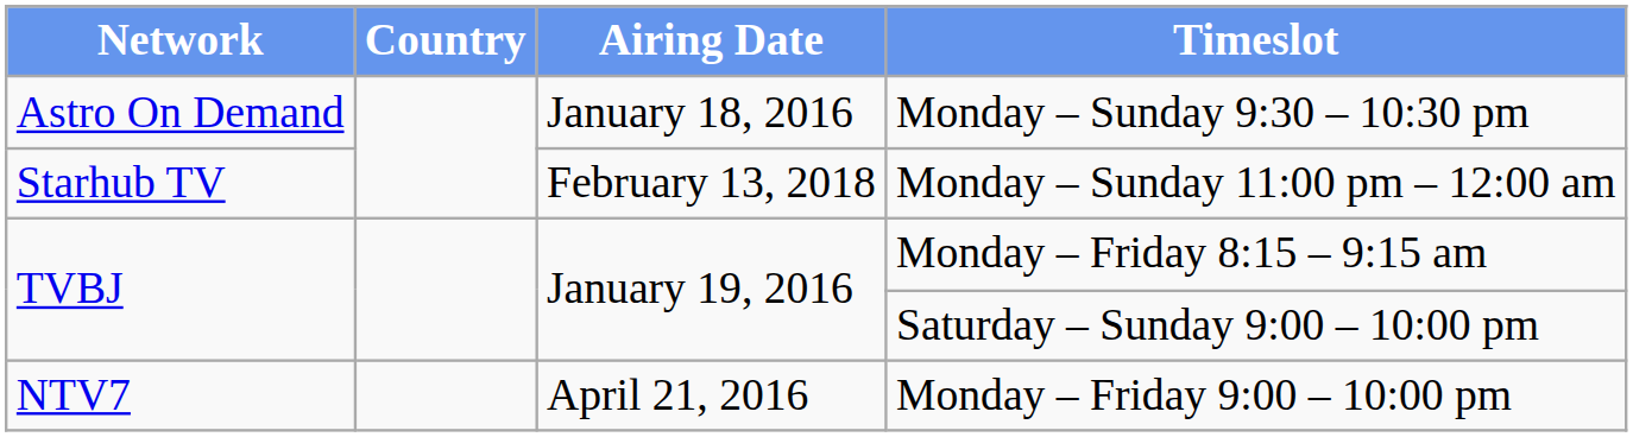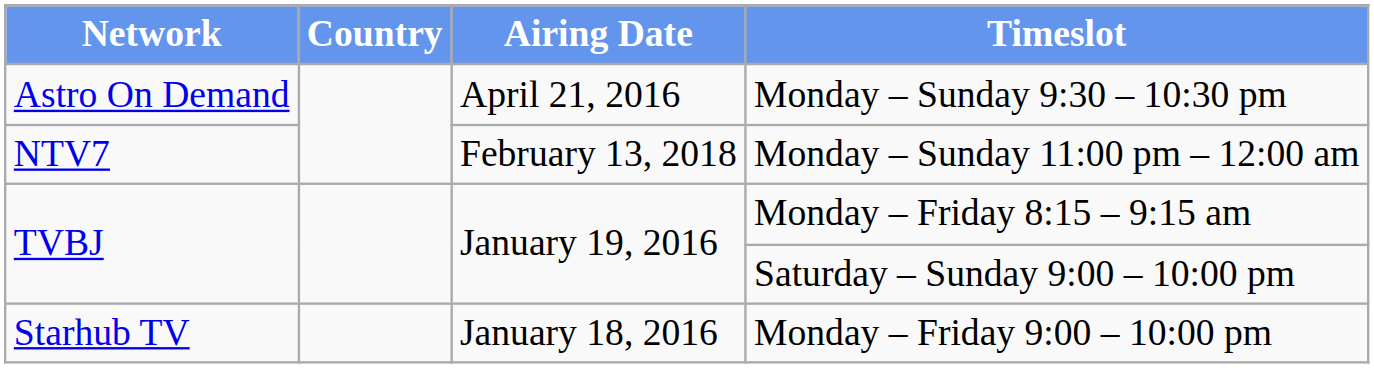Monday – Sunday 9:30 – 10:30 pm | Airing Date: January 18, 2016 -> April 21, 2016
Monday – Sunday 11:00 pm – 12:00 am | Network: Starhub TV -> NTV7
Monday – Friday 9:00 – 10:00 pm | Network: NTV7 -> Starhub TV
Monday – Friday 9:00 – 10:00 pm | Airing Date: April 21, 2016 -> January 18, 2016
